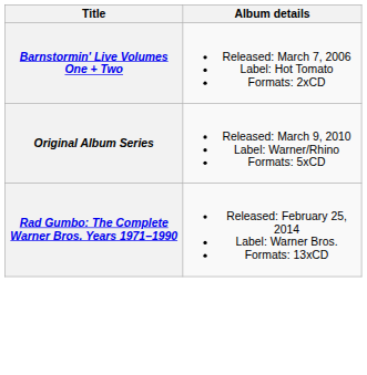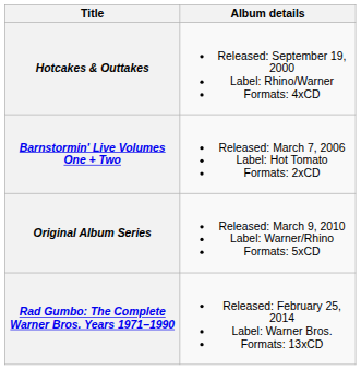+ row: Hotcakes & Outtakes | Released: September 19, 2000 Label: Rhino/Warner Formats: 4xCD
